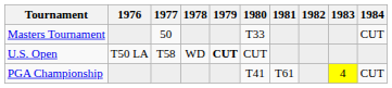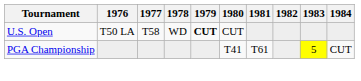- row: Masters Tournament | 50 | T33 | CUT
PGA Championship | 1983: 4 -> 5
